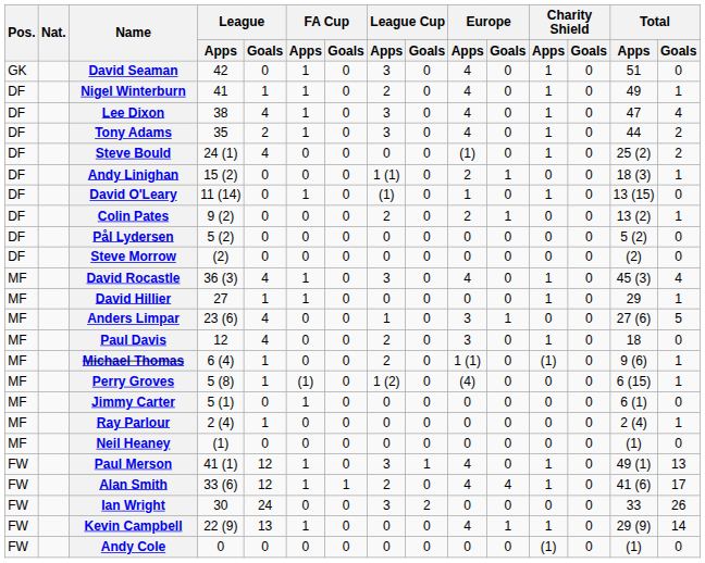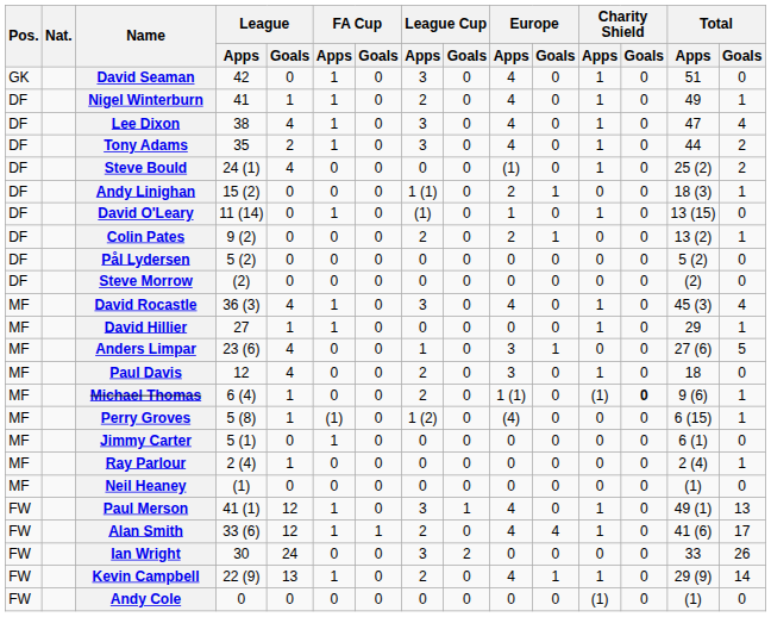Michael Thomas | Charity Shield / Goals: normal -> bold
Kevin Campbell | League Cup / Apps: 0 -> 2
